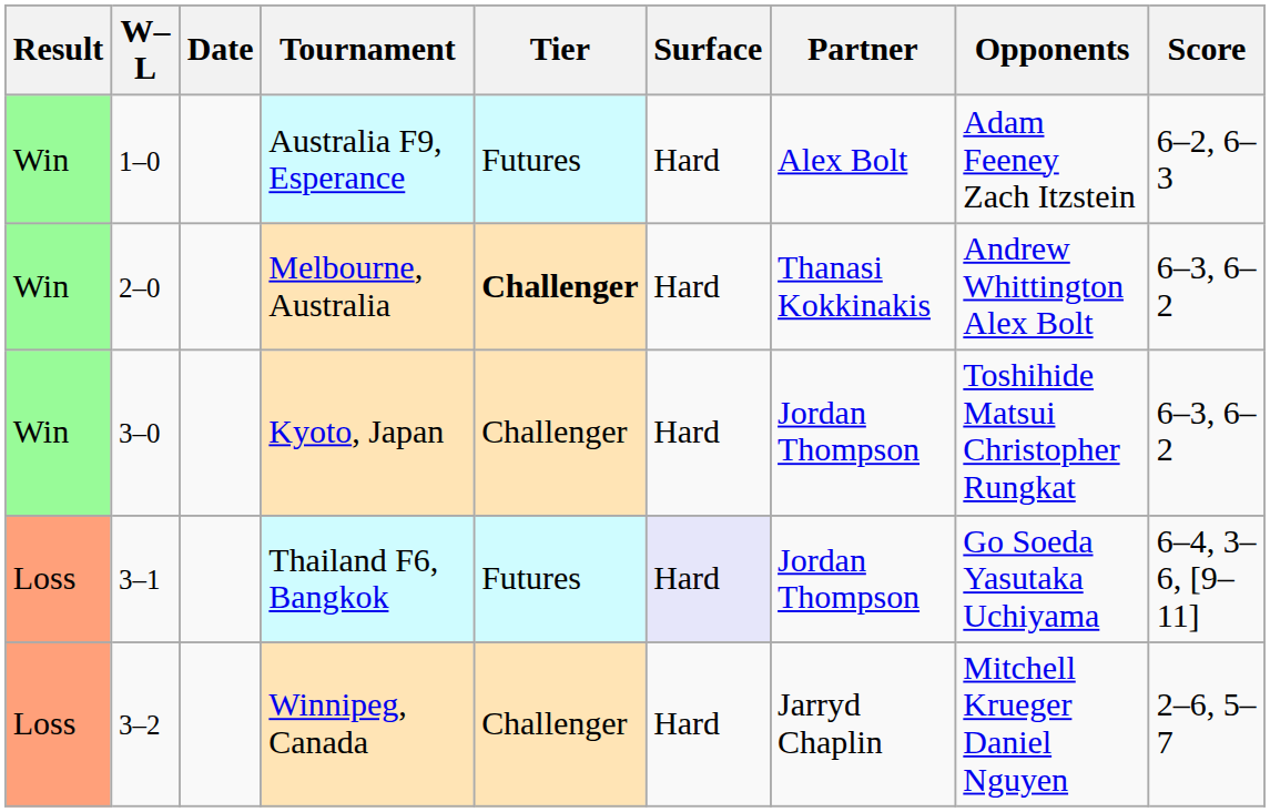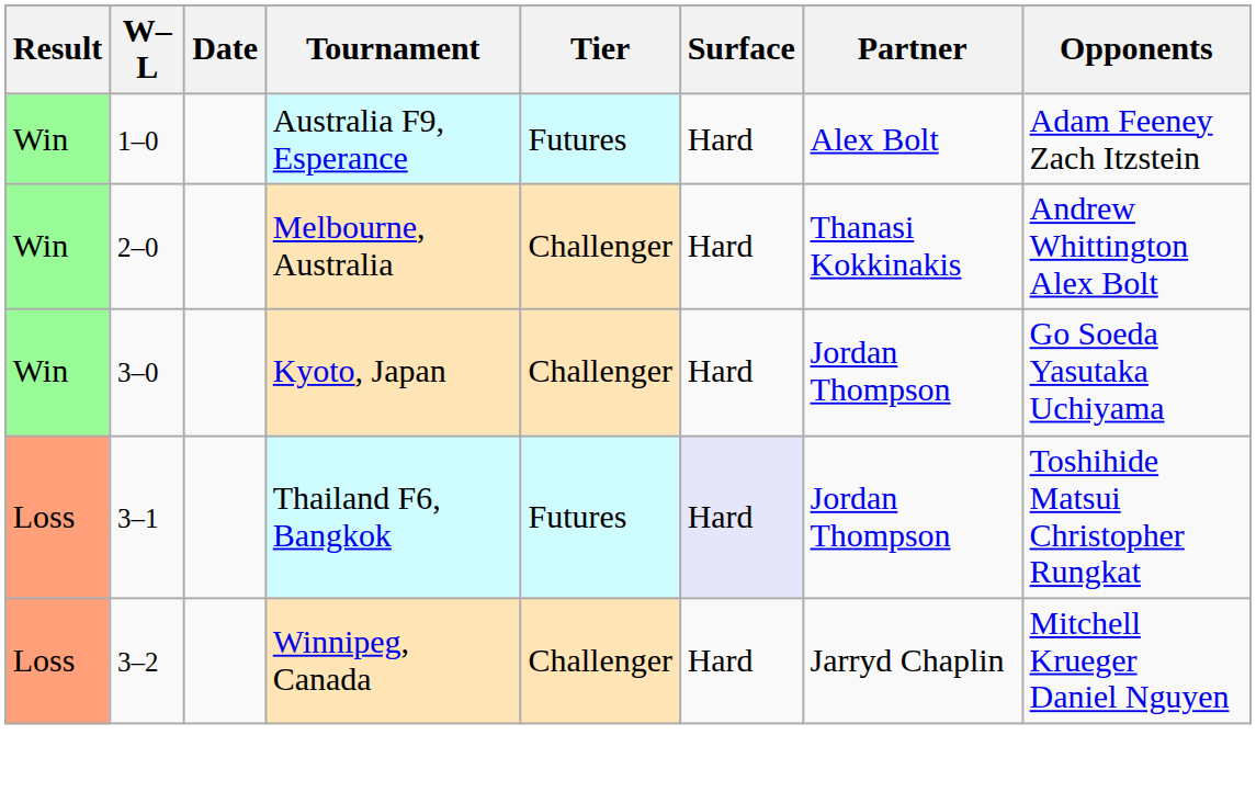- column: Score | 6–2, 6–3 | 6–3, 6–2 | 6–3, 6–2 | 6–4, 3–6, [9–11] | 2–6, 5–7
Melbourne, Australia | Tier: bold -> normal
Kyoto, Japan | Opponents: Toshihide Matsui Christopher Rungkat -> Go Soeda Yasutaka Uchiyama
Thailand F6, Bangkok | Opponents: Go Soeda Yasutaka Uchiyama -> Toshihide Matsui Christopher Rungkat
